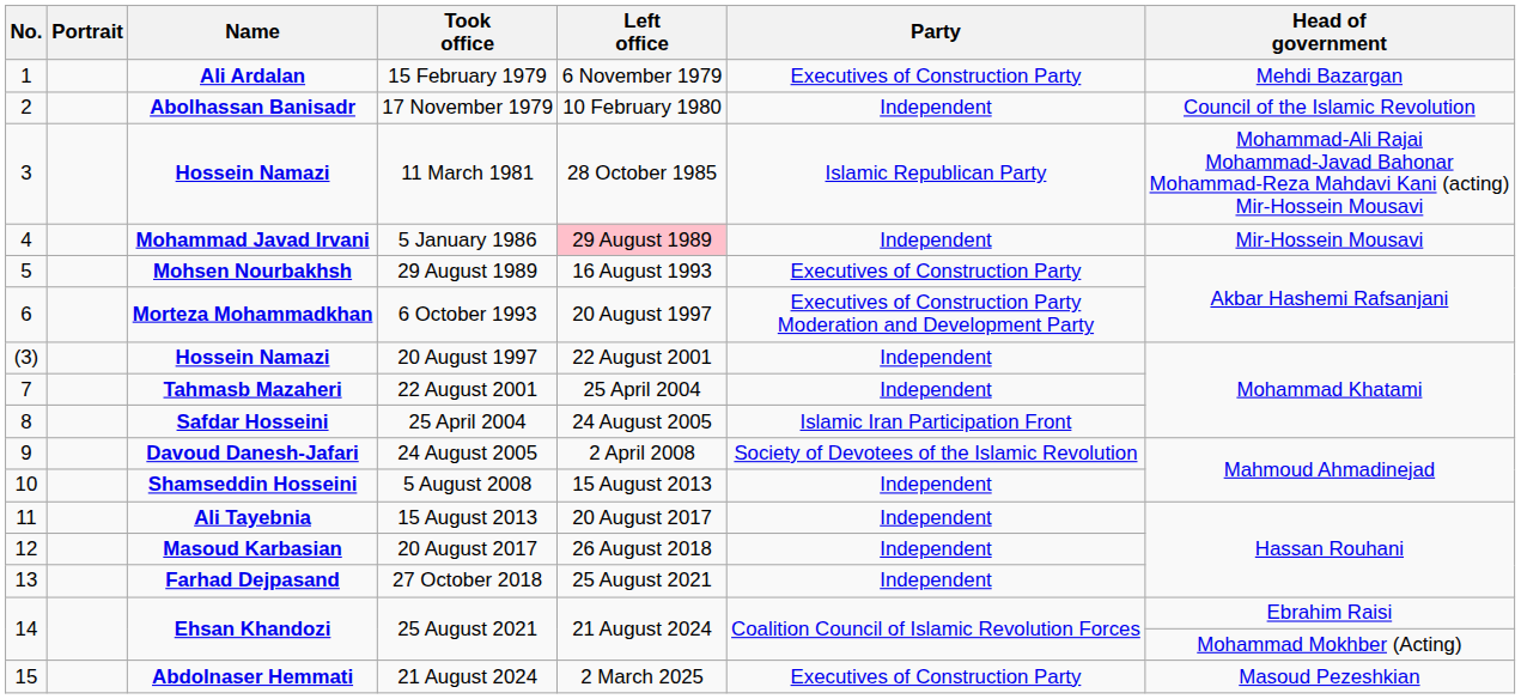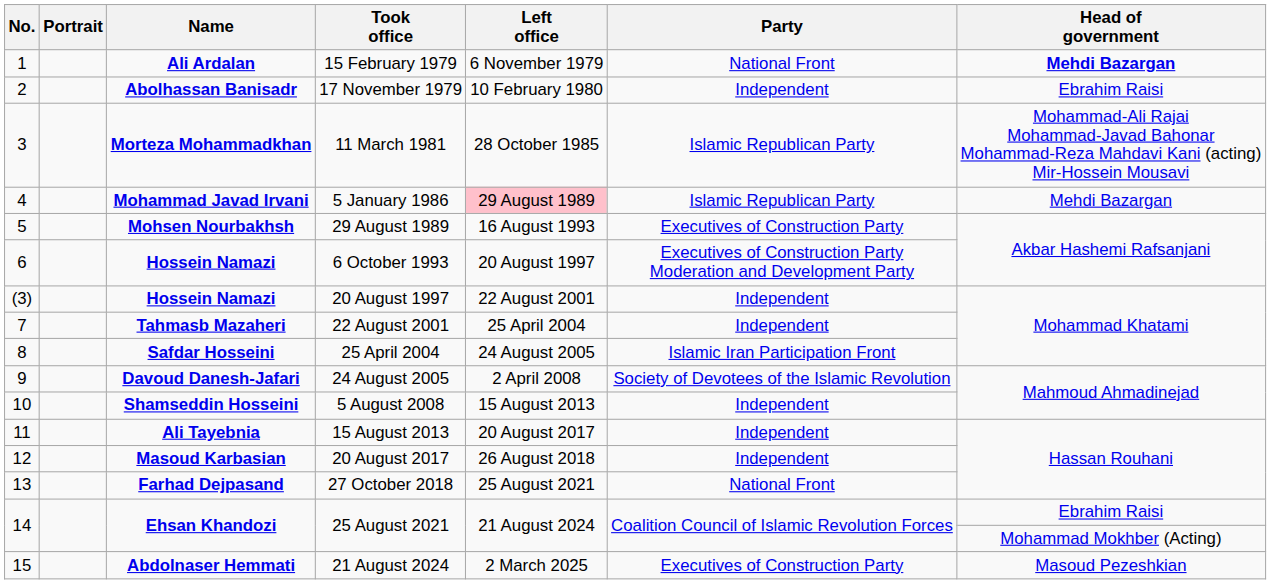15 February 1979 | Party: Executives of Construction Party -> National Front
15 February 1979 | Head of government: normal -> bold
17 November 1979 | Head of government: Council of the Islamic Revolution -> Ebrahim Raisi
11 March 1981 | Name: Hossein Namazi -> Morteza Mohammadkhan
5 January 1986 | Party: Independent -> Islamic Republican Party
5 January 1986 | Head of government: Mir-Hossein Mousavi -> Mehdi Bazargan
6 October 1993 | Name: Morteza Mohammadkhan -> Hossein Namazi
27 October 2018 | Party: Independent -> National Front
